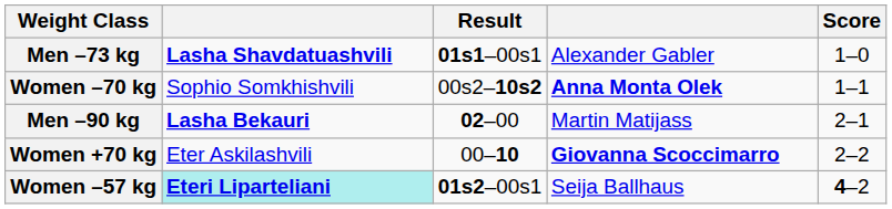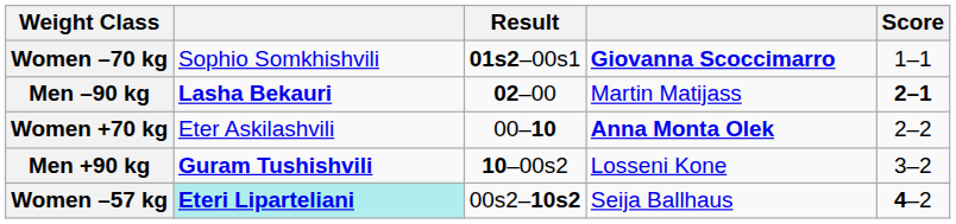- row: Men –73 kg | Lasha Shavdatuashvili | 01s1–00s1 | Alexander Gabler | 1–0
Women –70 kg | Result: 00s2–10s2 -> 01s2–00s1
Women –70 kg | column 4: Anna Monta Olek -> Giovanna Scoccimarro
Men –90 kg | Score: normal -> bold
Women +70 kg | column 4: Giovanna Scoccimarro -> Anna Monta Olek
+ row: Men +90 kg | Guram Tushishvili | 10–00s2 | Losseni Kone | 3–2
Women –57 kg | Result: 01s2–00s1 -> 00s2–10s2
